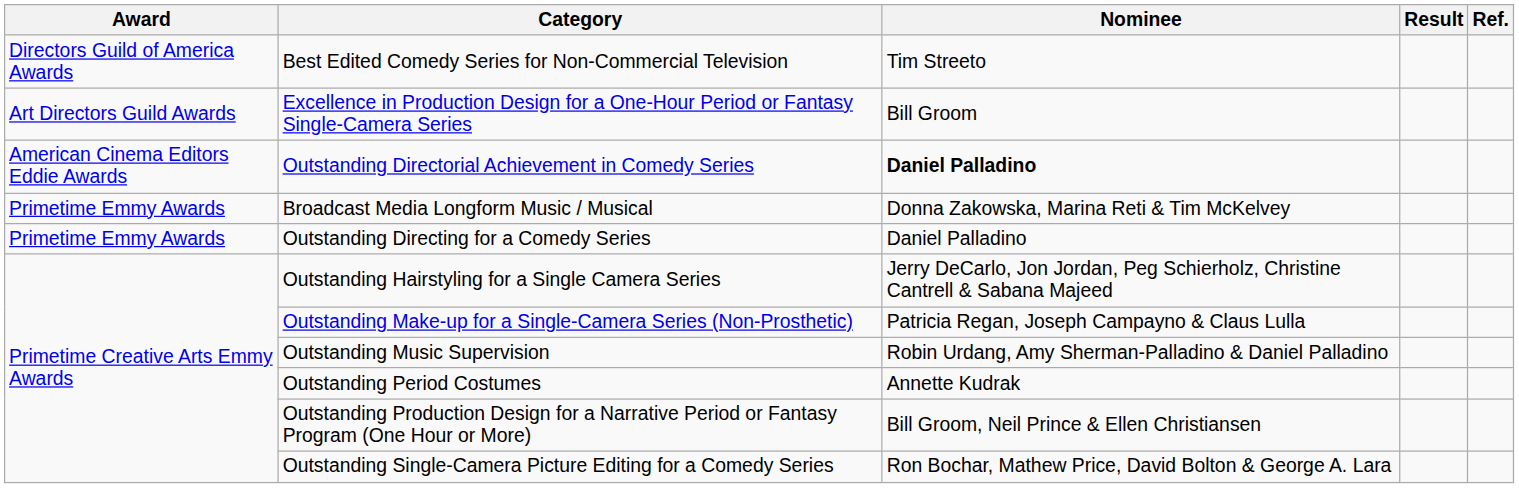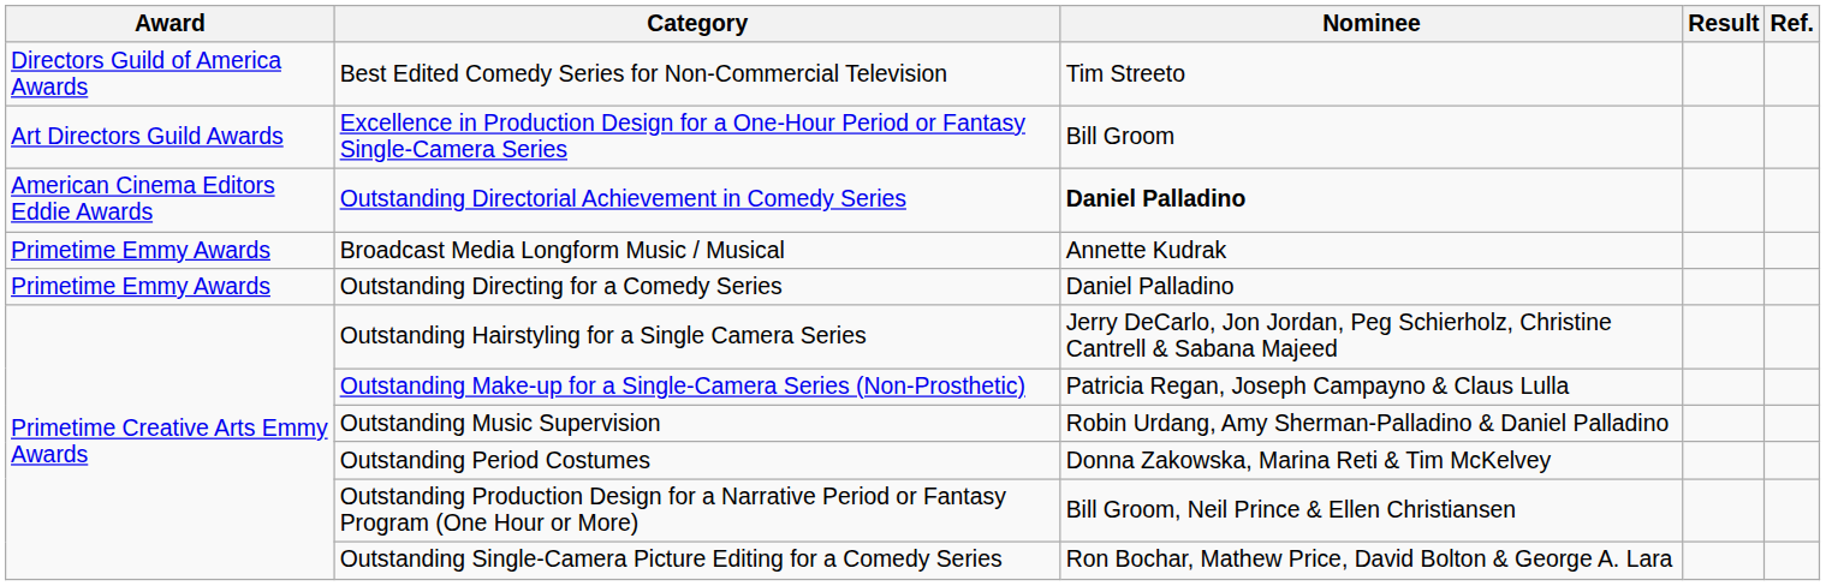Broadcast Media Longform Music / Musical | Nominee: Donna Zakowska, Marina Reti & Tim McKelvey -> Annette Kudrak
Outstanding Period Costumes | Nominee: Annette Kudrak -> Donna Zakowska, Marina Reti & Tim McKelvey
